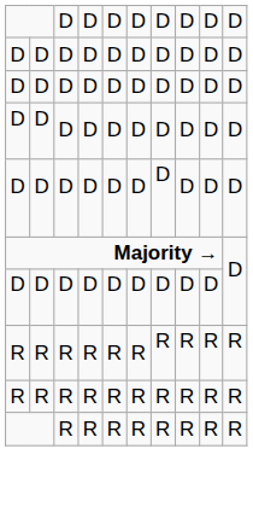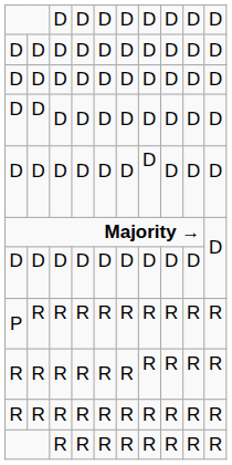+ row: P | R | R | R | R | R | R | R | R | R
